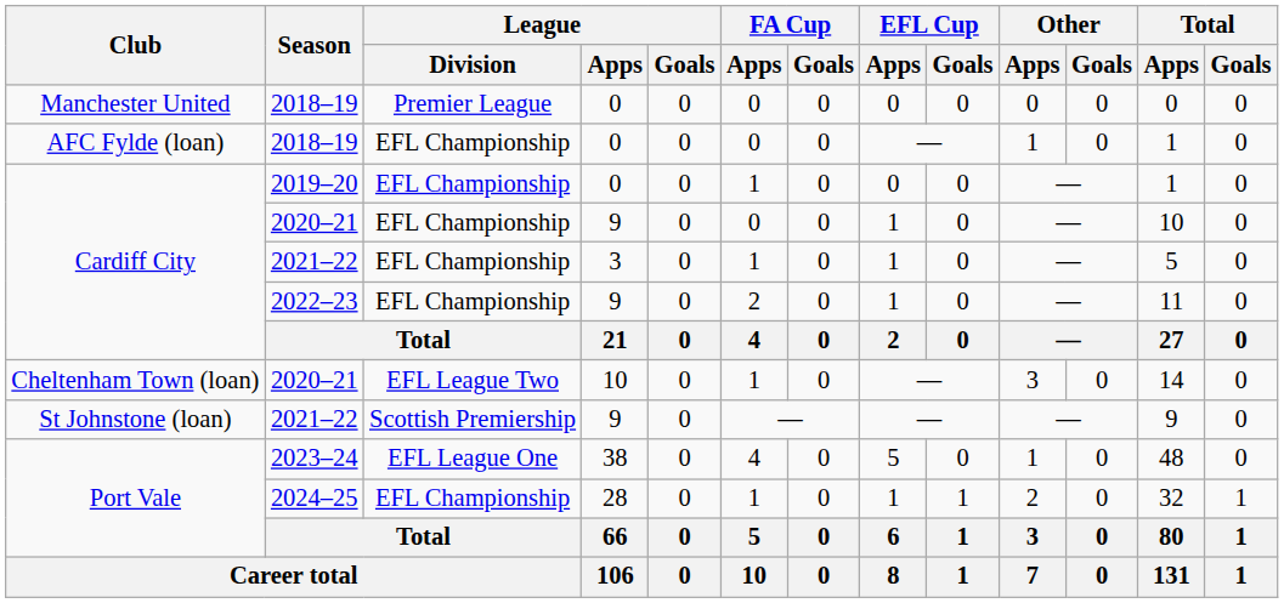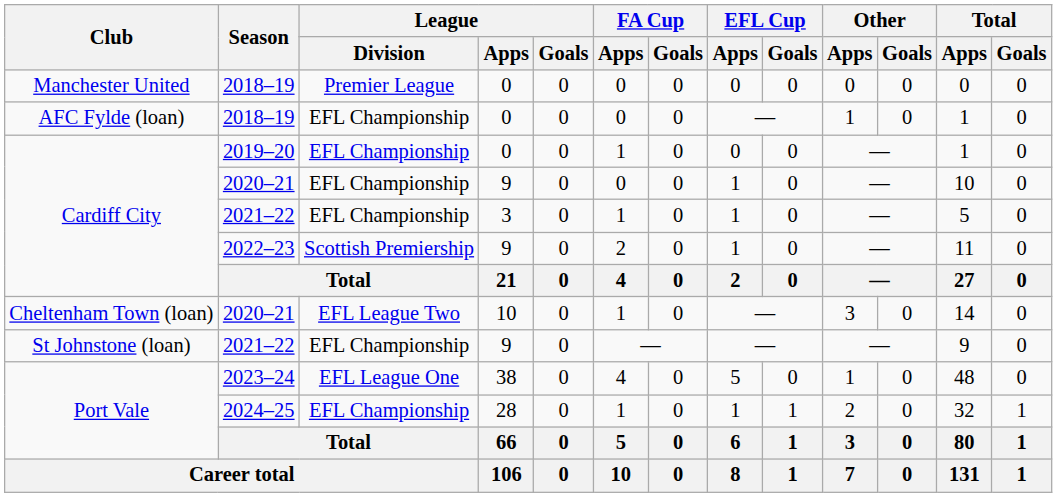2022–23 | League / Division: EFL Championship -> Scottish Premiership
St Johnstone (loan) / 2021–22 | League / Division: Scottish Premiership -> EFL Championship
